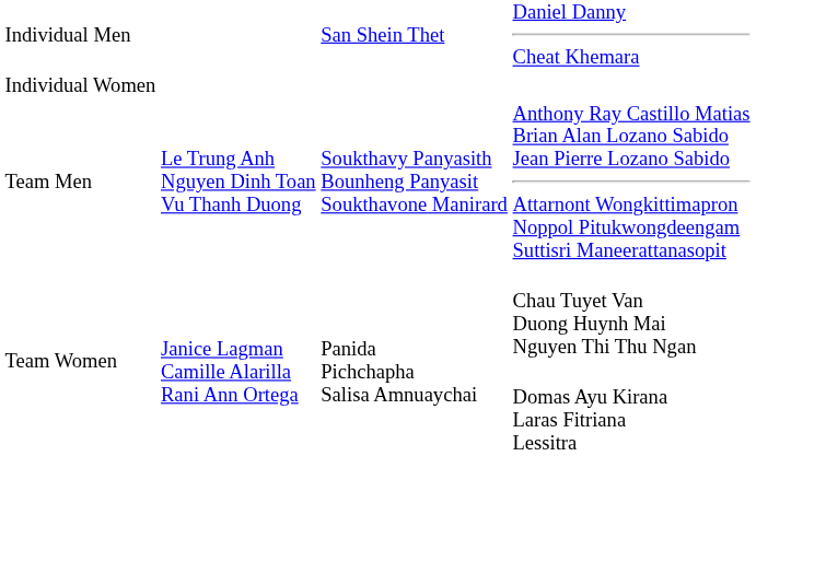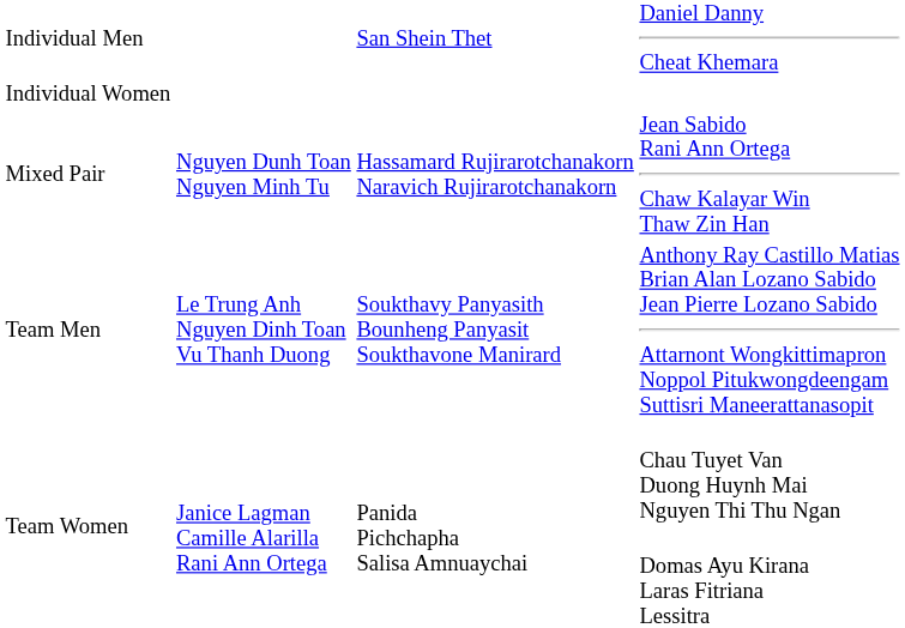+ row: Mixed Pair | Nguyen Dunh Toan Nguyen Minh Tu | Hassamard Rujirarotchanakorn Naravich Rujirarotchanakorn | Jean Sabido Rani Ann Ortega Chaw Kalayar Win Thaw Zin Han
